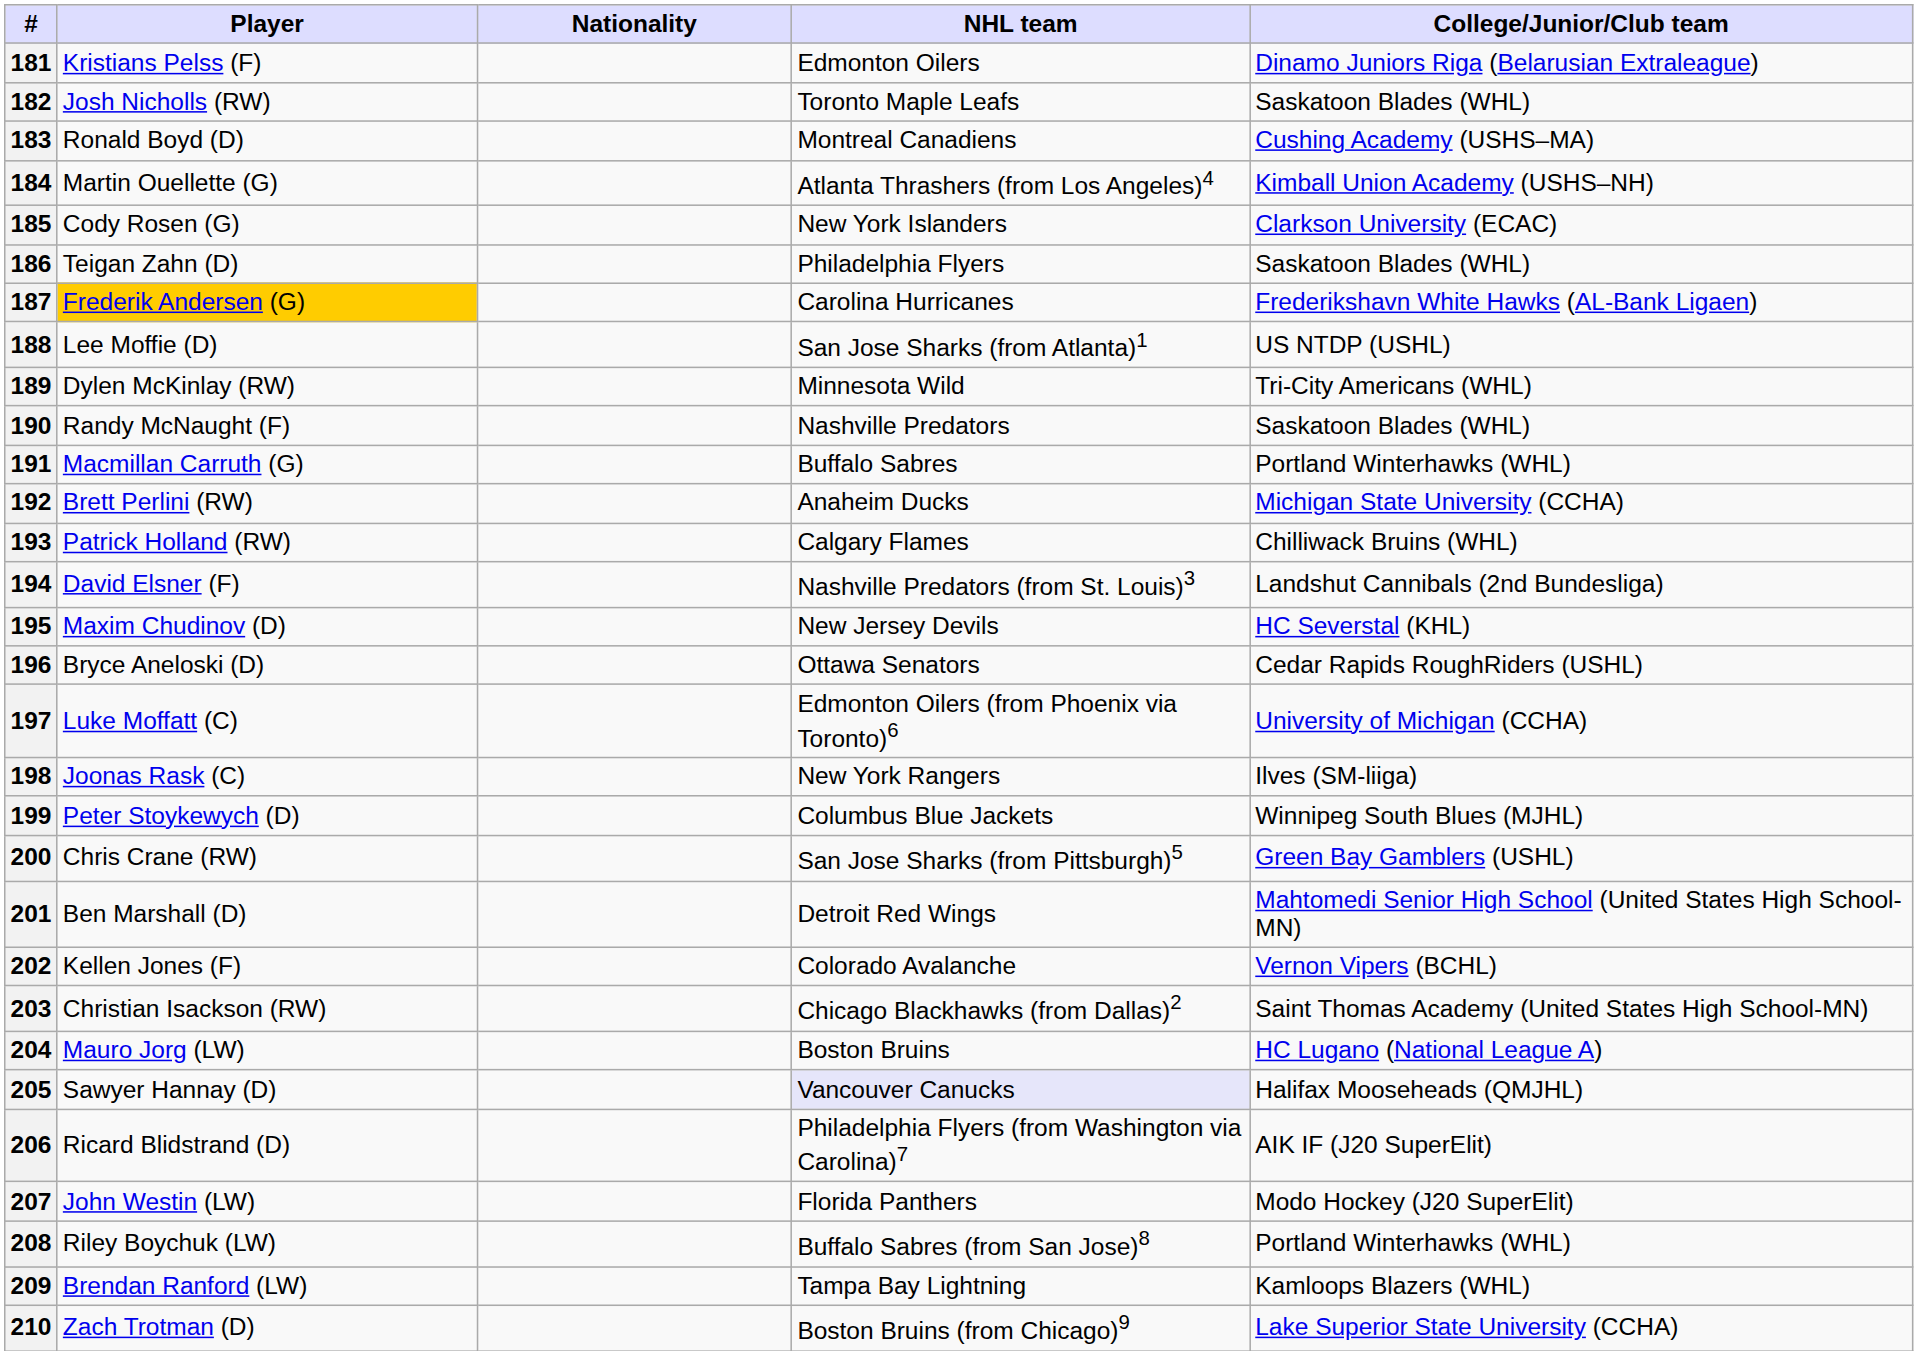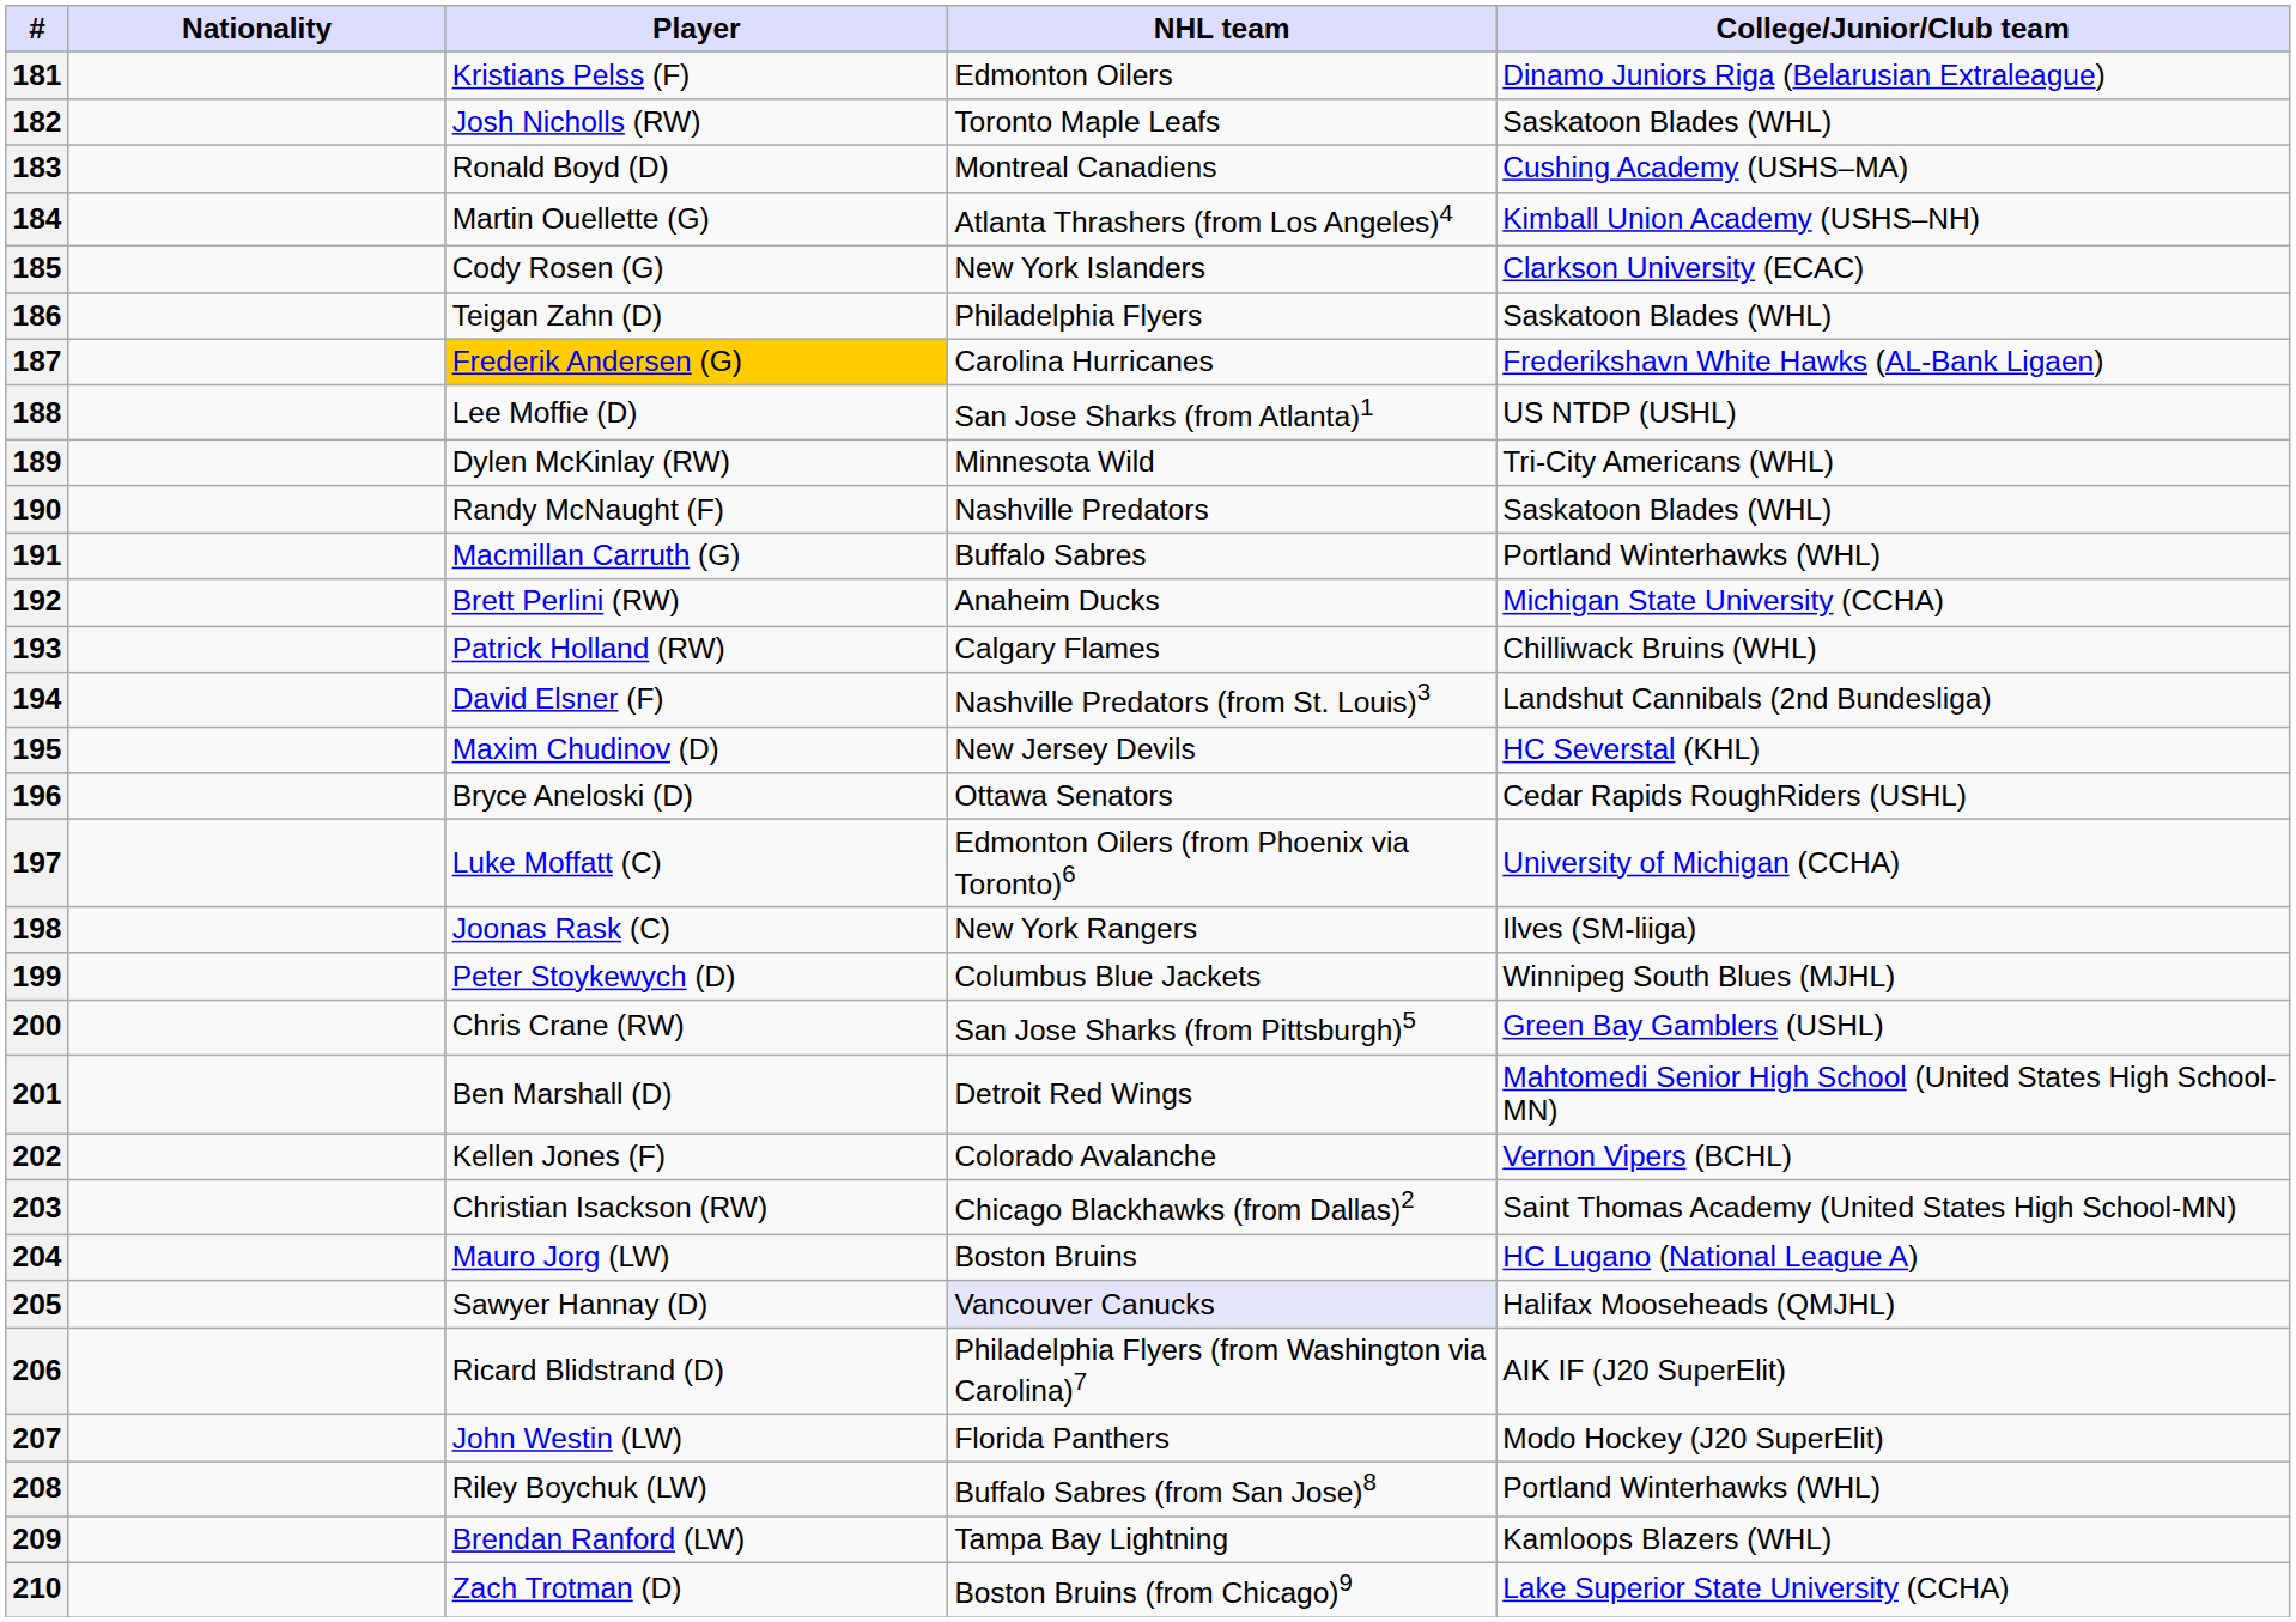columns swapped: Player <-> Nationality
